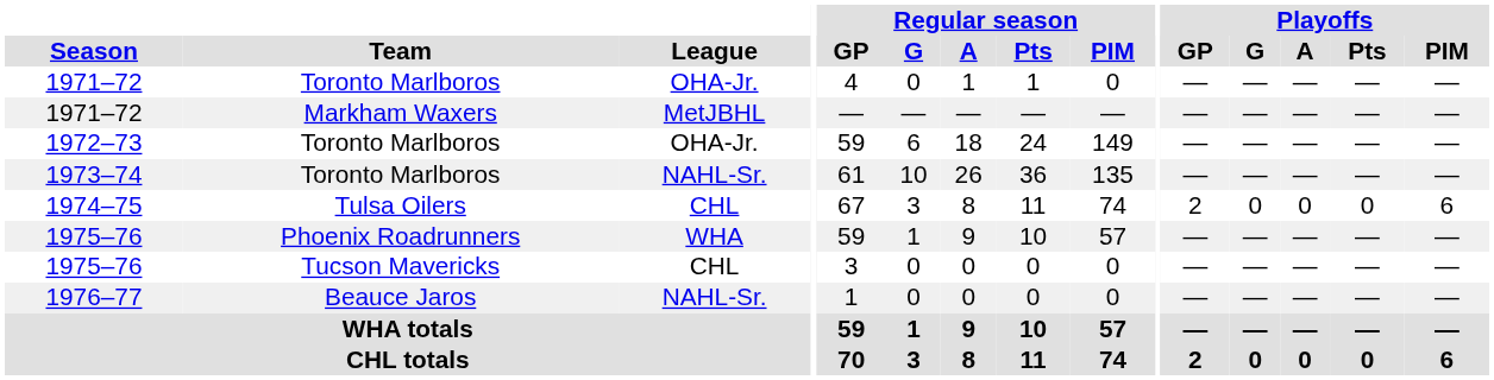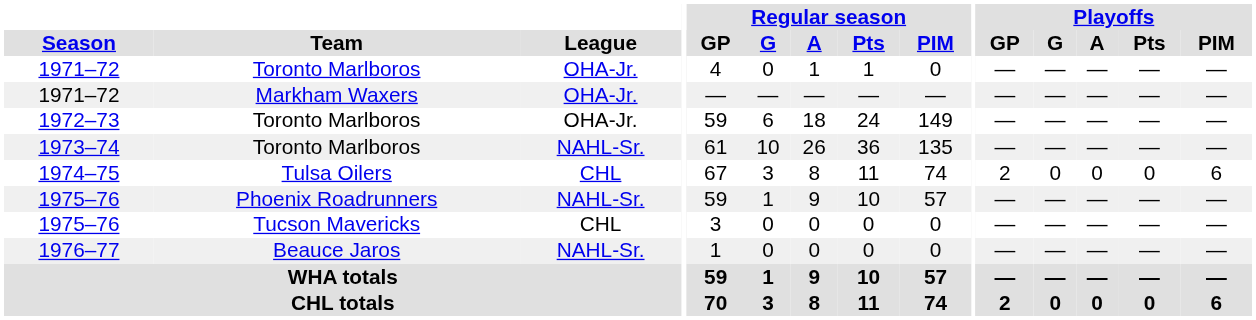1971–72 / Markham Waxers | League: MetJBHL -> OHA-Jr.
1975–76 / Phoenix Roadrunners | League: WHA -> NAHL-Sr.
